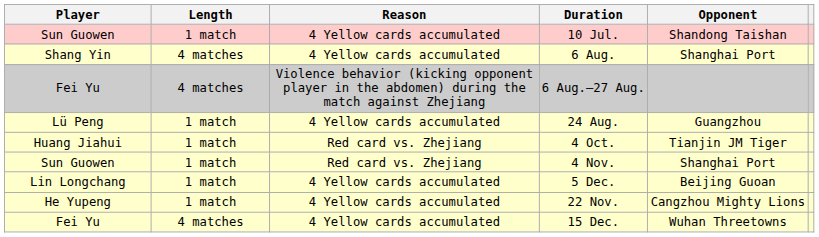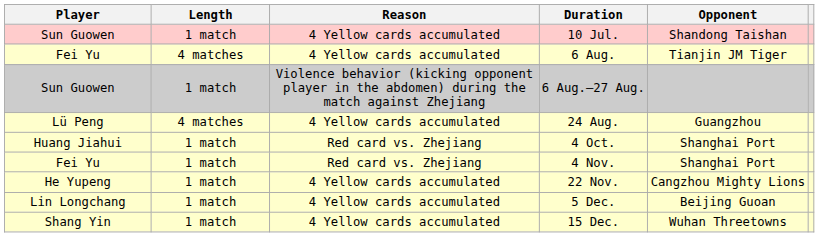6 Aug. | Player: Shang Yin -> Fei Yu
6 Aug. | Opponent: Shanghai Port -> Tianjin JM Tiger
6 Aug.–27 Aug. | Player: Fei Yu -> Sun Guowen
6 Aug.–27 Aug. | Length: 4 matches -> 1 match
24 Aug. | Length: 1 match -> 4 matches
4 Oct. | Opponent: Tianjin JM Tiger -> Shanghai Port
4 Nov. | Player: Sun Guowen -> Fei Yu
rows swapped: 22 Nov. <-> 5 Dec.
15 Dec. | Player: Fei Yu -> Shang Yin
15 Dec. | Length: 4 matches -> 1 match
